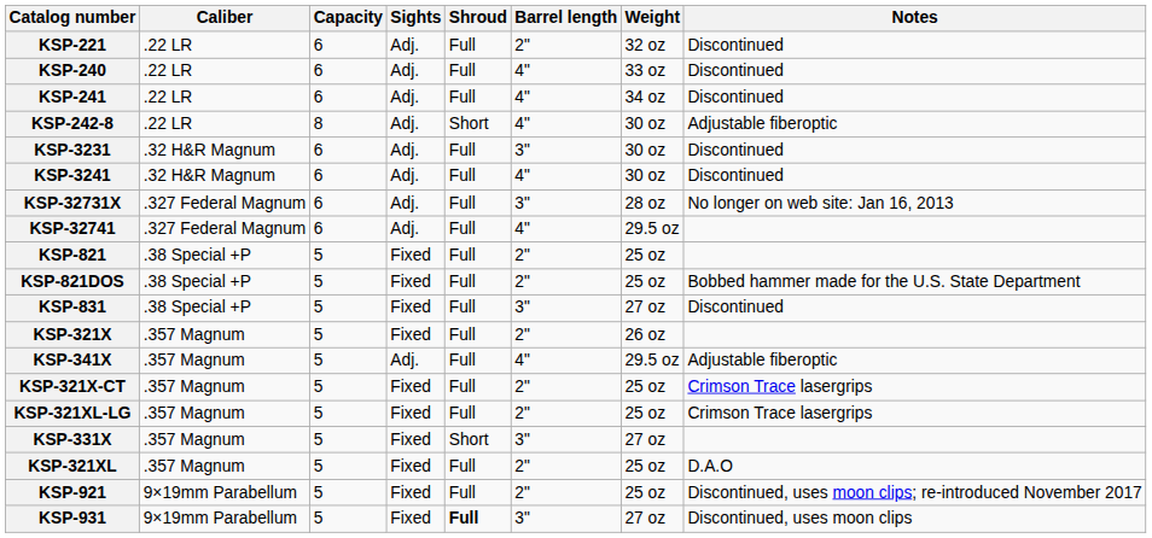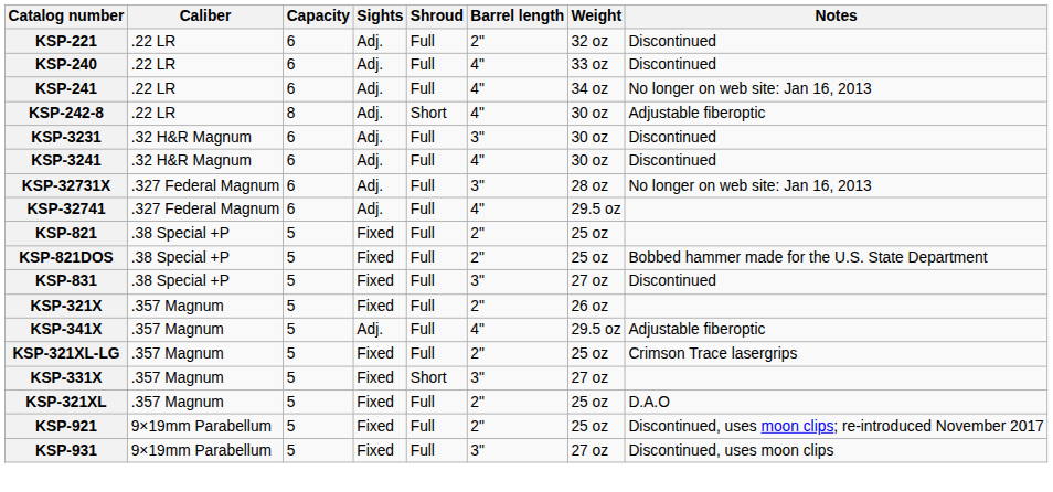KSP-241 | Notes: Discontinued -> No longer on web site: Jan 16, 2013
- row: KSP-321X-CT | .357 Magnum | 5 | Fixed | Full | 2" | 25 oz | Crimson Trace lasergrips
KSP-931 | Shroud: bold -> normal
